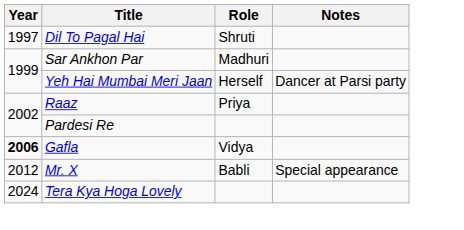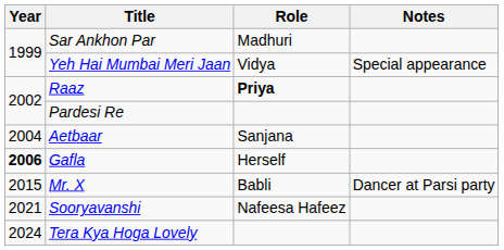- row: 1997 | Dil To Pagal Hai | Shruti
Yeh Hai Mumbai Meri Jaan | Role: Herself -> Vidya
Yeh Hai Mumbai Meri Jaan | Notes: Dancer at Parsi party -> Special appearance
Raaz | Role: normal -> bold
+ row: 2004 | Aetbaar | Sanjana
Gafla | Role: Vidya -> Herself
Mr. X | Year: 2012 -> 2015
Mr. X | Notes: Special appearance -> Dancer at Parsi party
+ row: 2021 | Sooryavanshi | Nafeesa Hafeez
